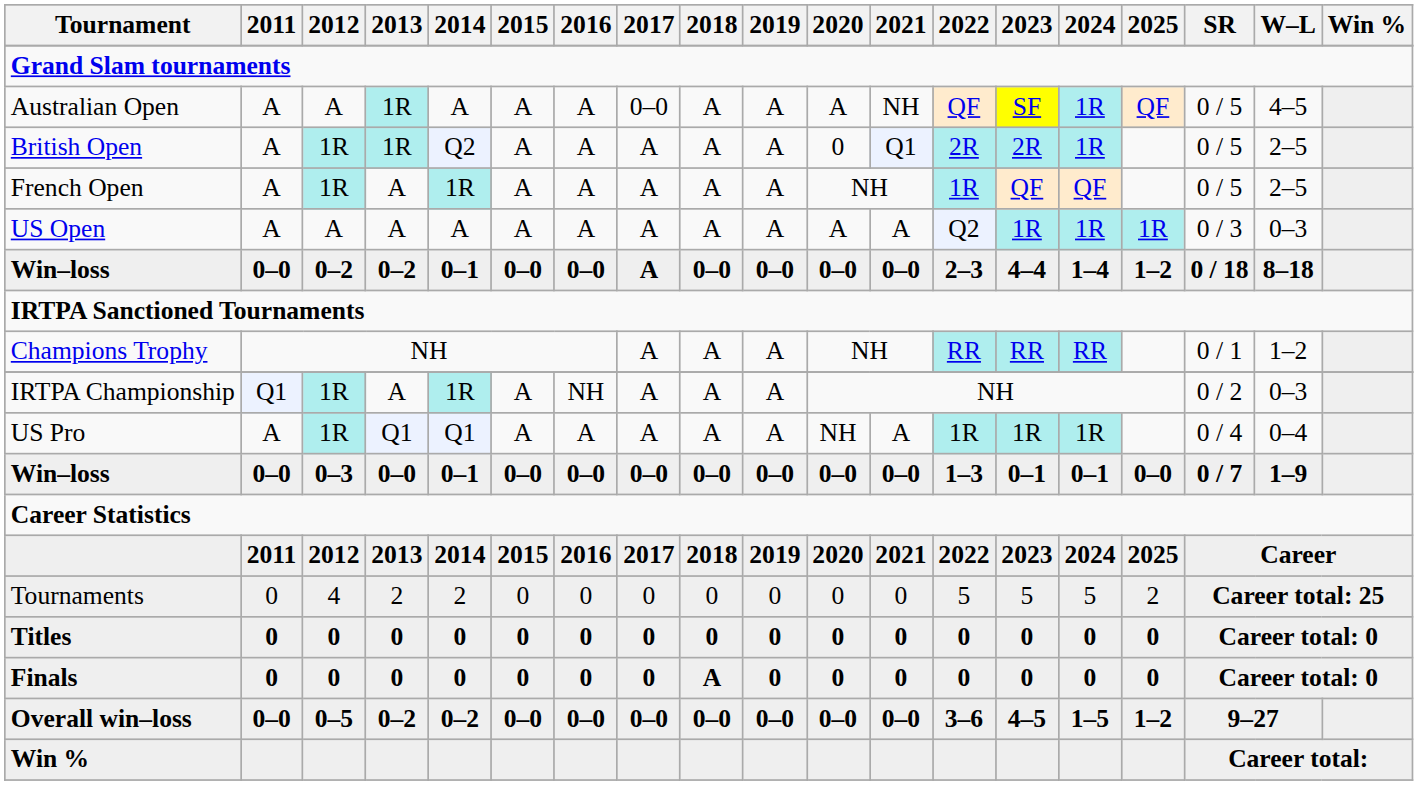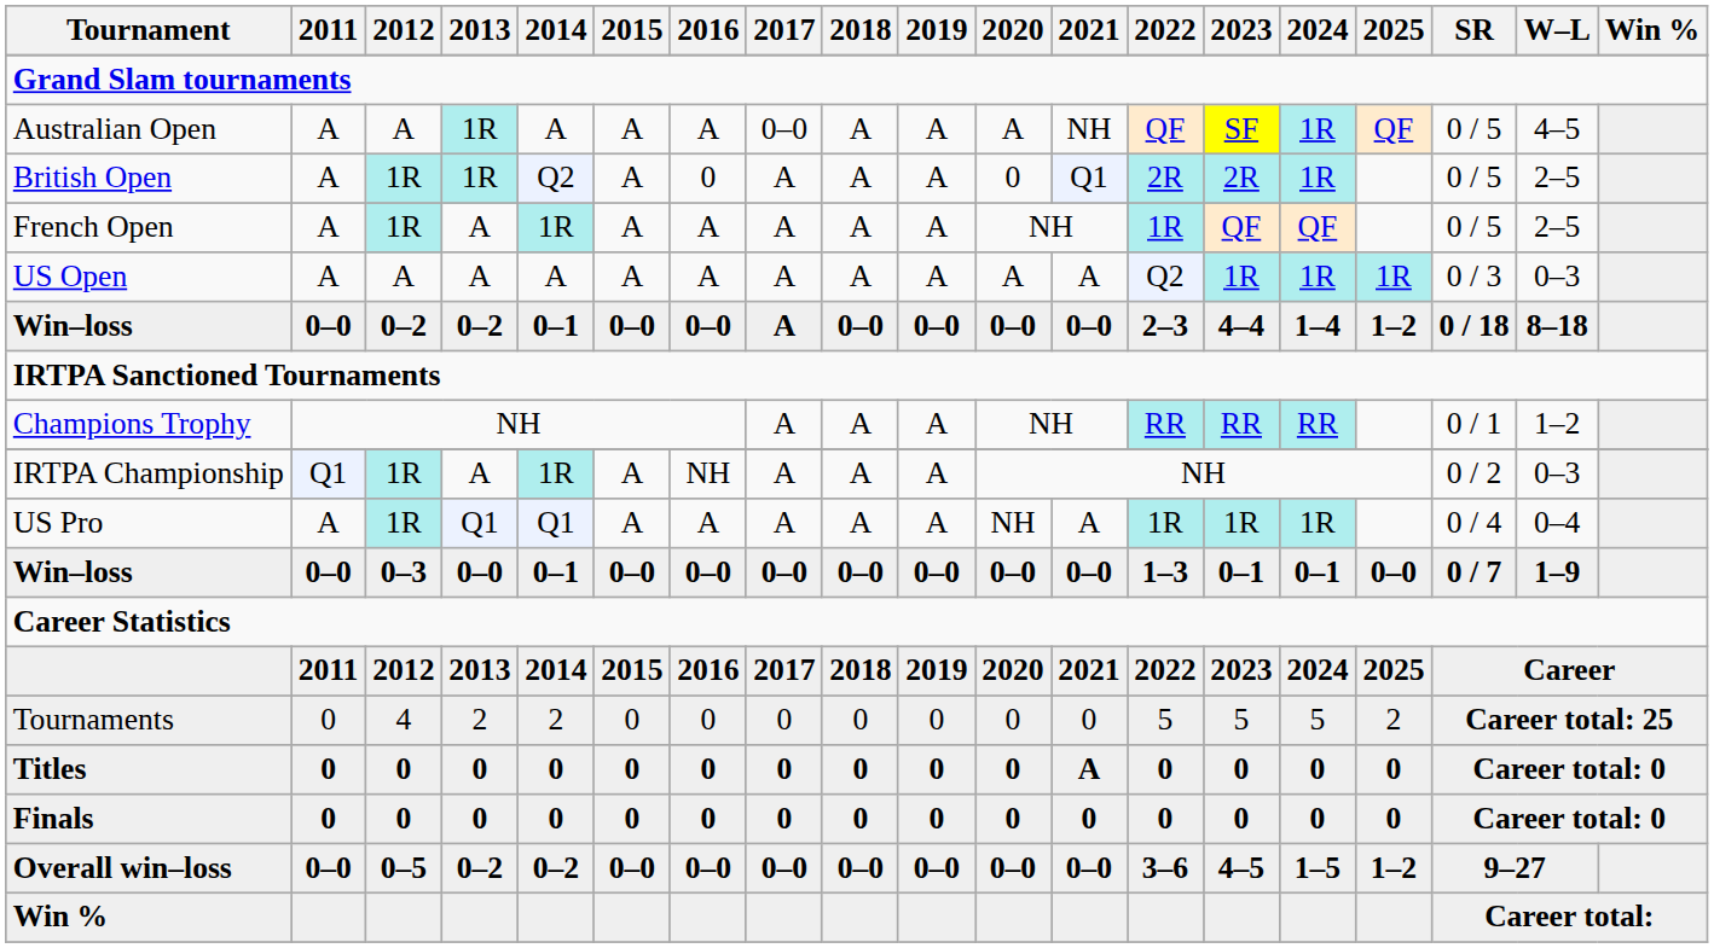British Open | 2016: A -> 0
Titles | 2021: 0 -> A
Finals | 2018: A -> 0
